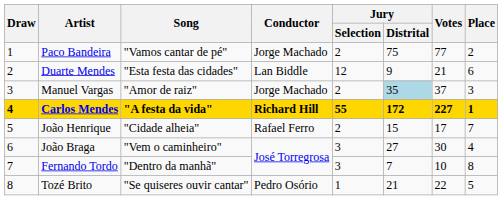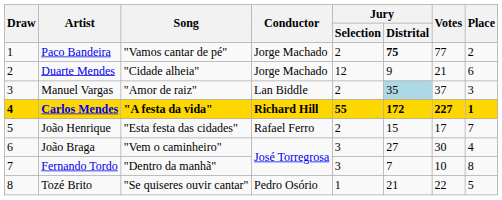Paco Bandeira | Jury / Distrital: normal -> bold
Duarte Mendes | Song: "Esta festa das cidades" -> "Cidade alheia"
Duarte Mendes | Conductor: Lan Biddle -> Jorge Machado
Manuel Vargas | Conductor: Jorge Machado -> Lan Biddle
João Henrique | Song: "Cidade alheia" -> "Esta festa das cidades"
